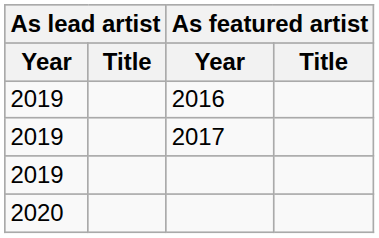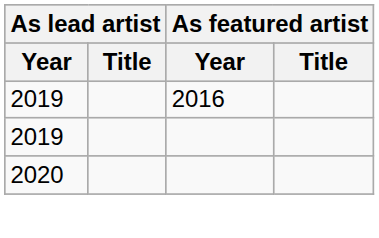- row: 2019 | 2017
